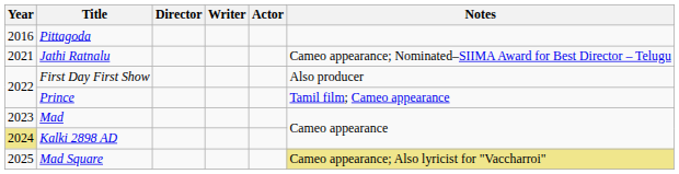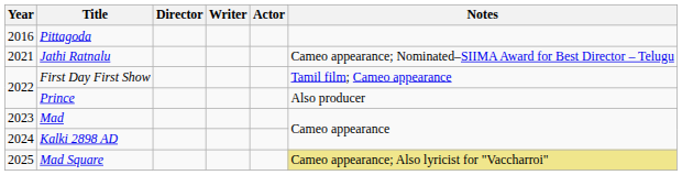First Day First Show | Notes: Also producer -> Tamil film; Cameo appearance
Prince | Notes: Tamil film; Cameo appearance -> Also producer
Kalki 2898 AD | Year: khaki background -> no background
